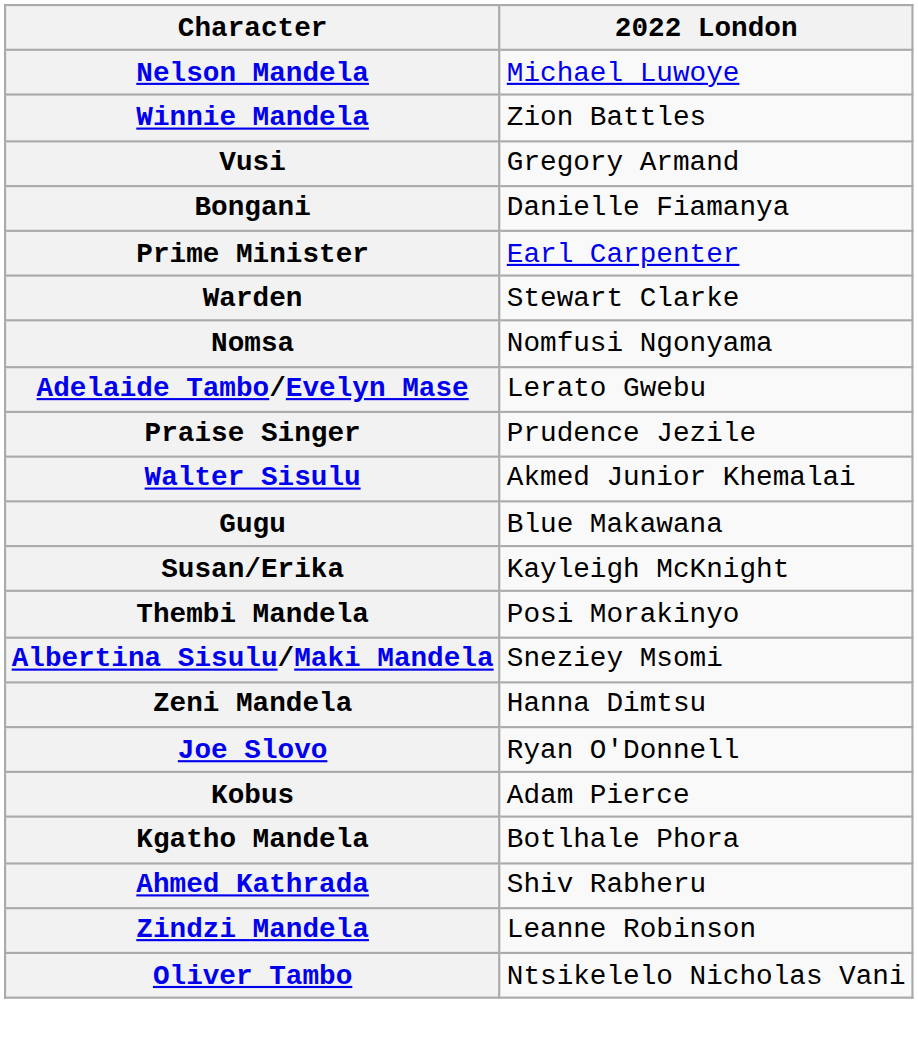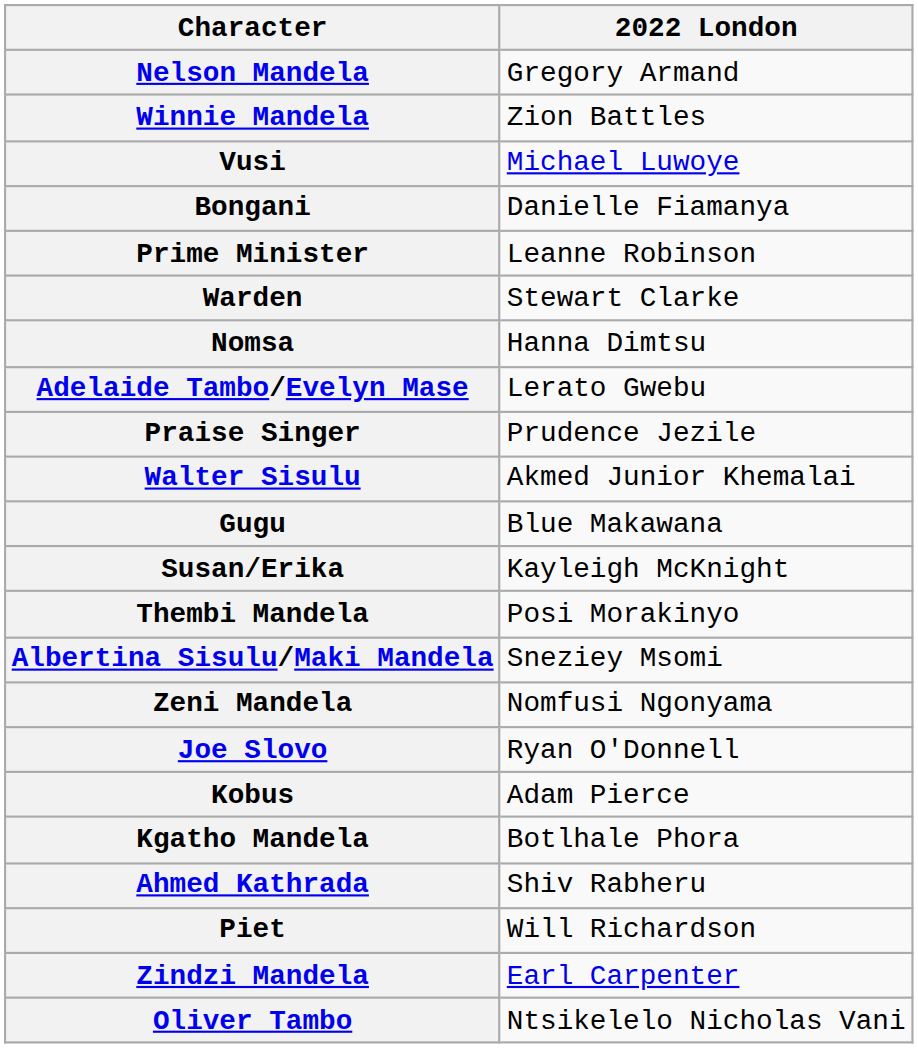Nelson Mandela | 2022 London: Michael Luwoye -> Gregory Armand
Vusi | 2022 London: Gregory Armand -> Michael Luwoye
Prime Minister | 2022 London: Earl Carpenter -> Leanne Robinson
Nomsa | 2022 London: Nomfusi Ngonyama -> Hanna Dimtsu
Zeni Mandela | 2022 London: Hanna Dimtsu -> Nomfusi Ngonyama
+ row: Piet | Will Richardson
Zindzi Mandela | 2022 London: Leanne Robinson -> Earl Carpenter
